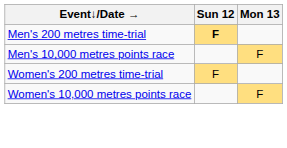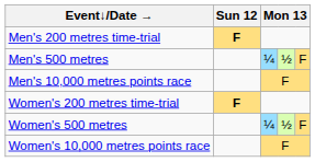+ row: Men's 500 metres | ¼ | ½ | F
Women's 200 metres time-trial | Sun 12: normal -> bold
+ row: Women's 500 metres | ¼ | ½ | F
